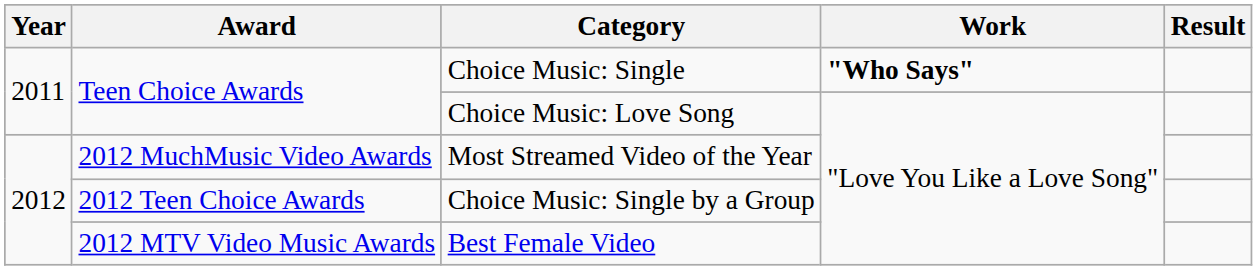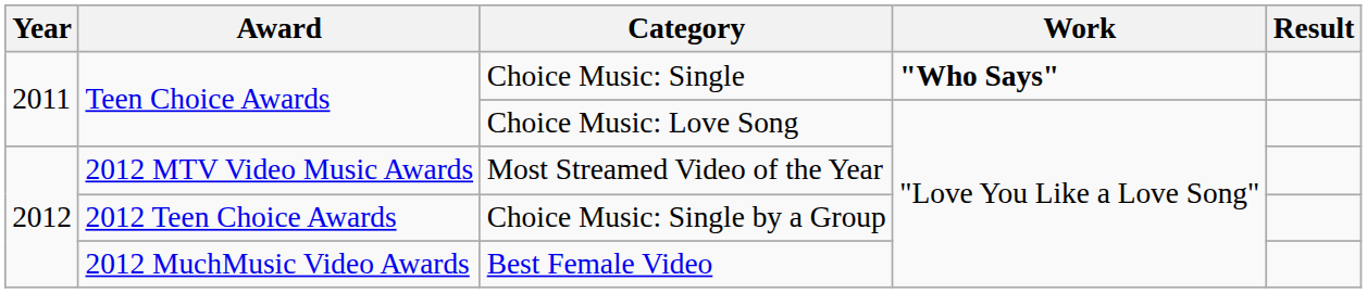Most Streamed Video of the Year | Award: 2012 MuchMusic Video Awards -> 2012 MTV Video Music Awards
Best Female Video | Award: 2012 MTV Video Music Awards -> 2012 MuchMusic Video Awards
